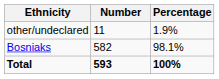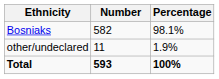rows swapped: Bosniaks <-> other/undeclared
